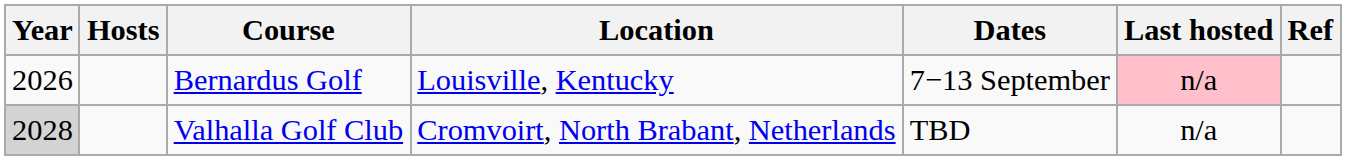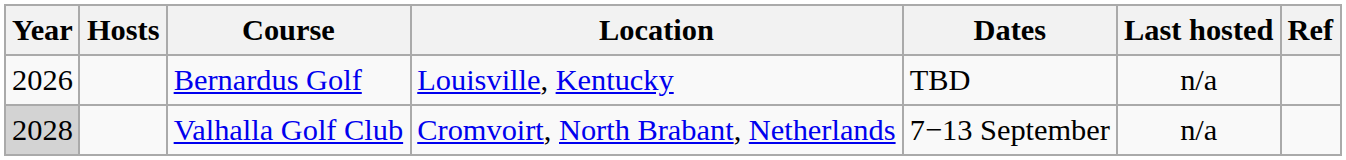Bernardus Golf | Dates: 7−13 September -> TBD
Bernardus Golf | Last hosted: pink background -> no background
Valhalla Golf Club | Dates: TBD -> 7−13 September
